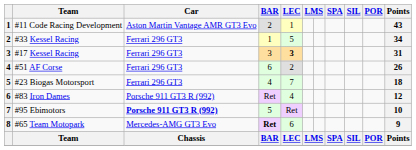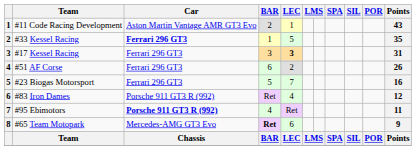#33 Kessel Racing | Car: normal -> bold
#33 Kessel Racing | Points: 34 -> 35
#23 Biogas Motorsport | BAR: 4 -> 5
#23 Biogas Motorsport | Points: 18 -> 16
#95 Ebimotors | BAR: 5 -> 4
#95 Ebimotors | Points: 10 -> 11
